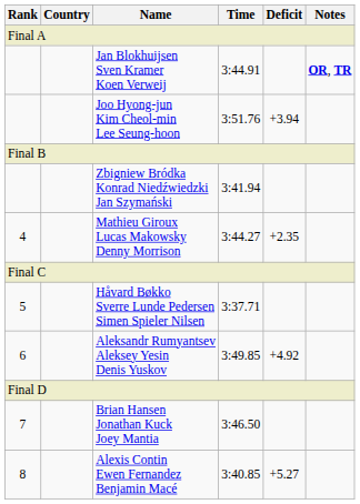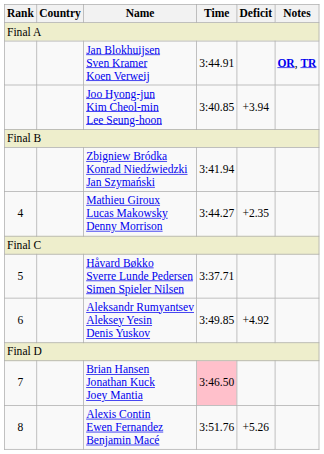Joo Hyong-jun Kim Cheol-min Lee Seung-hoon | Time: 3:51.76 -> 3:40.85
Brian Hansen Jonathan Kuck Joey Mantia | Time: no background -> pink background
Alexis Contin Ewen Fernandez Benjamin Macé | Time: 3:40.85 -> 3:51.76
Alexis Contin Ewen Fernandez Benjamin Macé | Deficit: +5.27 -> +5.26
